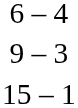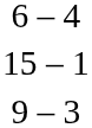rows swapped: 9 – 3 <-> 15 – 1
